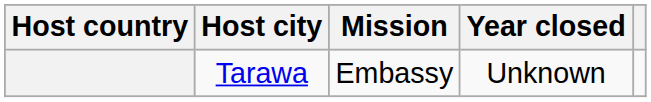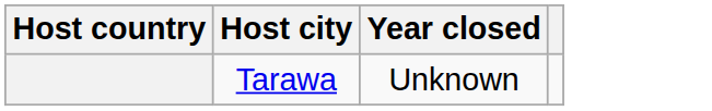- column: Mission | Embassy
